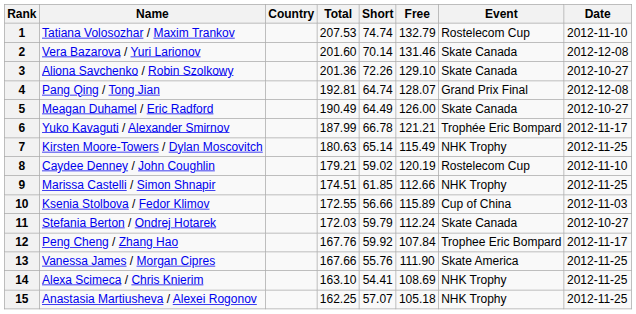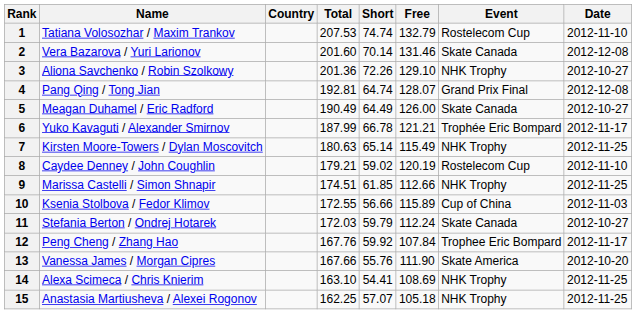3 | Event: Skate Canada -> NHK Trophy
13 | Date: 2012-11-25 -> 2012-10-20
